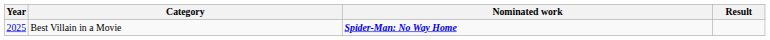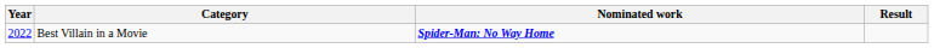Best Villain in a Movie | Year: 2025 -> 2022
